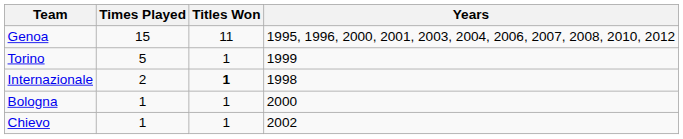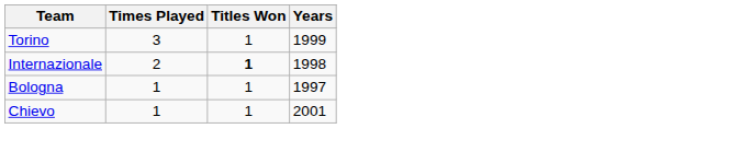- row: Genoa | 15 | 11 | 1995, 1996, 2000, 2001, 2003, 2004, 2006, 2007, 2008, 2010, 2012
Torino | Times Played: 5 -> 3
Bologna | Years: 2000 -> 1997
Chievo | Years: 2002 -> 2001
